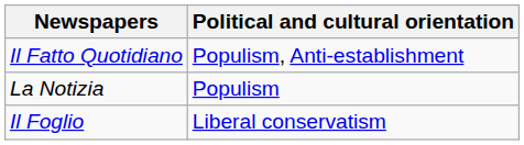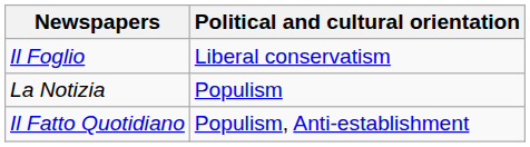rows swapped: Il Fatto Quotidiano <-> Il Foglio
